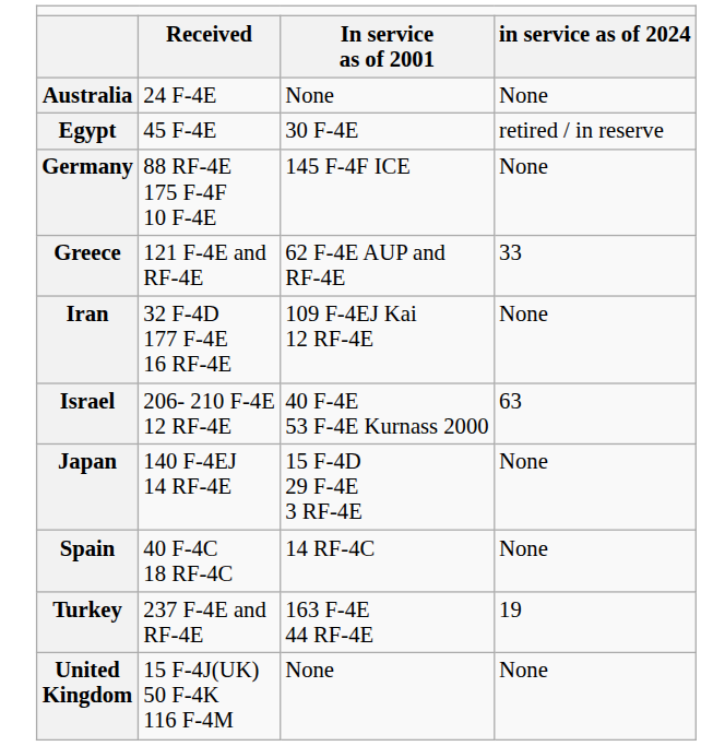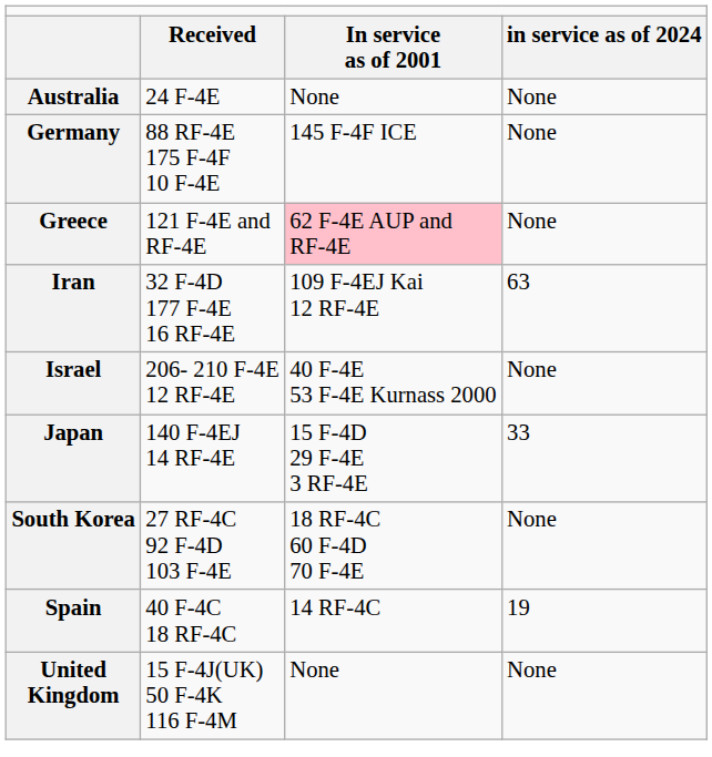- row: Egypt | 45 F-4E | 30 F-4E | retired / in reserve
Greece | column 3: no background -> pink background
Greece | column 4: 33 -> None
Iran | column 4: None -> 63
Israel | column 4: 63 -> None
Japan | column 4: None -> 33
+ row: South Korea | 27 RF-4C 92 F-4D 103 F-4E | 18 RF-4C 60 F-4D 70 F-4E | None
Spain | column 4: None -> 19
- row: Turkey | 237 F-4E and RF-4E | 163 F-4E 44 RF-4E | 19
